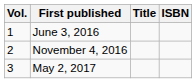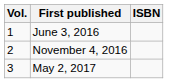- column: Title
